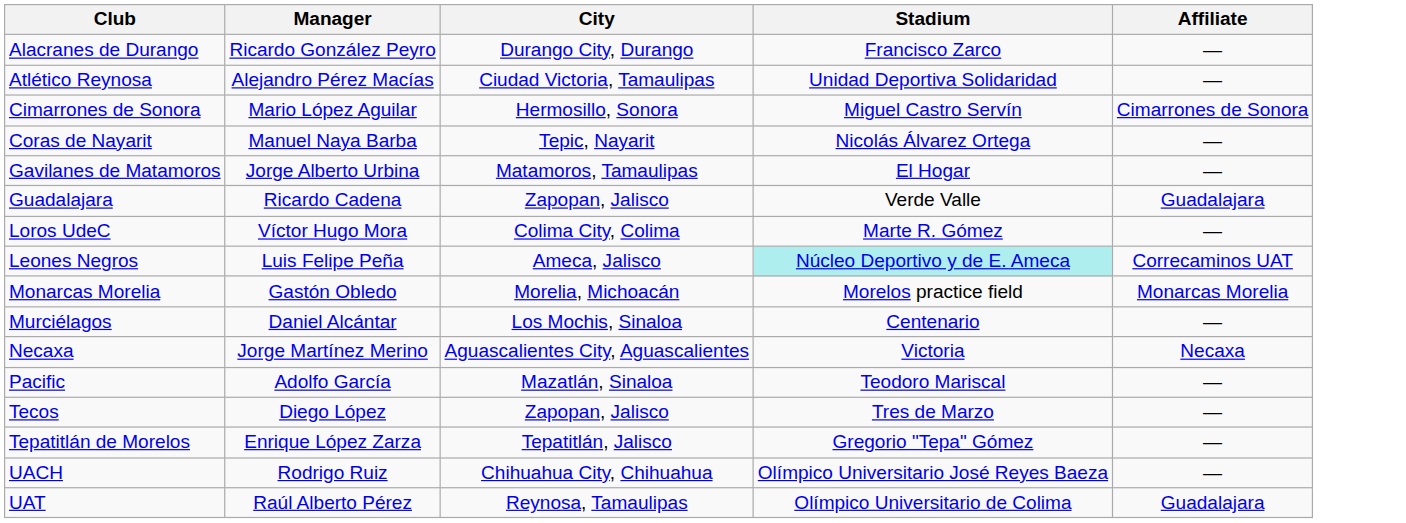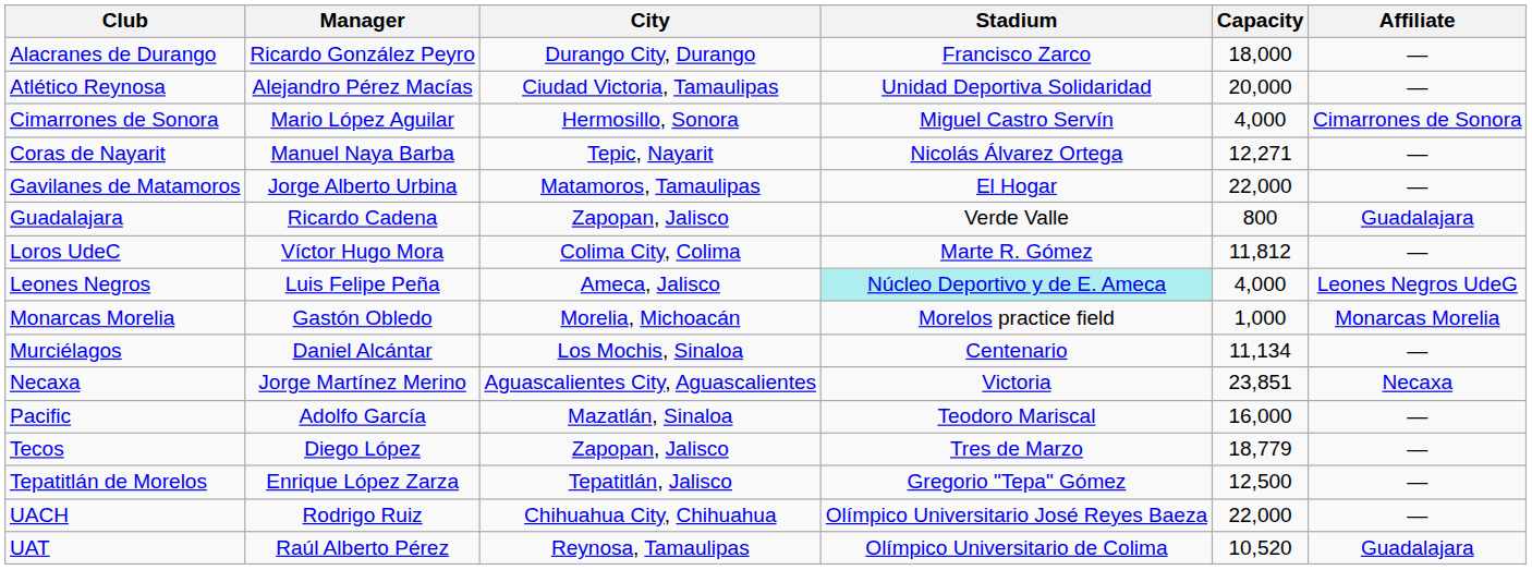+ column: Capacity | 18,000 | 20,000 | 4,000 | 12,271 | 22,000 | 800 | 11,812 | 4,000 | 1,000 | 11,134 | 23,851 | 16,000 | 18,779 | 12,500 | 22,000 | 10,520
Leones Negros | Affiliate: Correcaminos UAT -> Leones Negros UdeG
